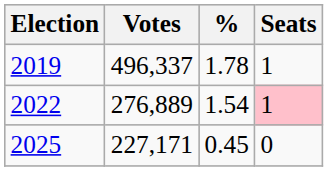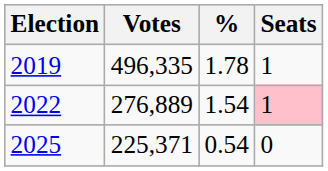2019 | Votes: 496,337 -> 496,335
2025 | Votes: 227,171 -> 225,371
2025 | %: 0.45 -> 0.54
